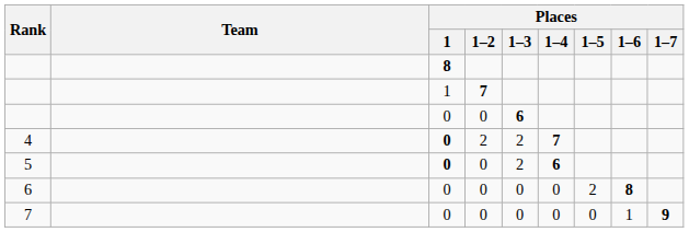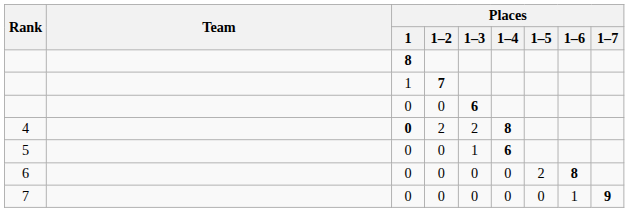4 | Places / 1–4: 7 -> 8
5 | Places / 1: bold -> normal
5 | Places / 1–3: 2 -> 1
